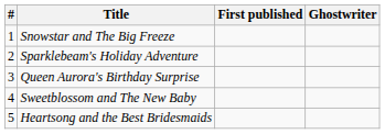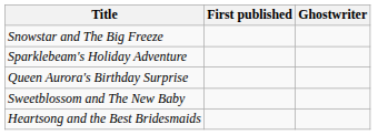- column: # | 1 | 2 | 3 | 4 | 5
